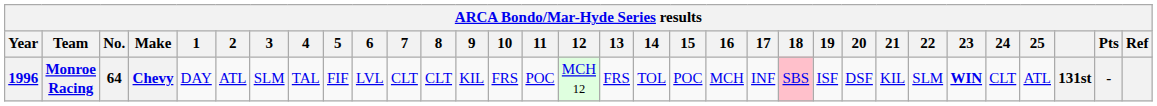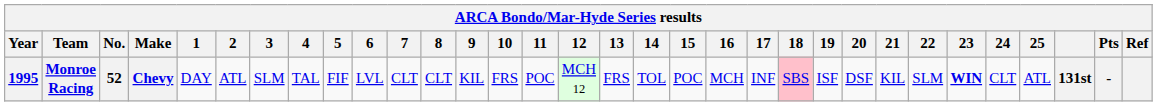Monroe Racing | Year: 1996 -> 1995
Monroe Racing | No.: 64 -> 52
